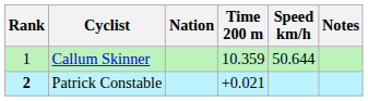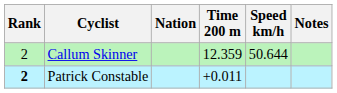Callum Skinner | Rank: 1 -> 2
Callum Skinner | Time 200 m: 10.359 -> 12.359
Patrick Constable | Time 200 m: +0.021 -> +0.011
